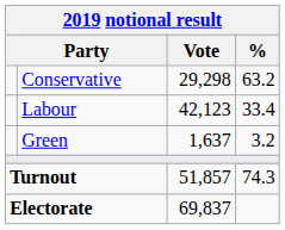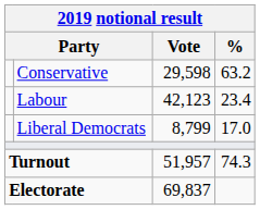Conservative | Vote: 29,298 -> 29,598
Labour | %: 33.4 -> 23.4
+ row: Liberal Democrats | 8,799 | 17.0
- row: Green | 1,637 | 3.2
Turnout | Vote: 51,857 -> 51,957
